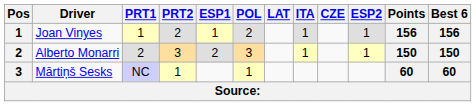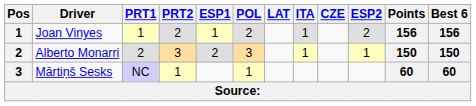Joan Vinyes | ESP2: 1 -> 2
